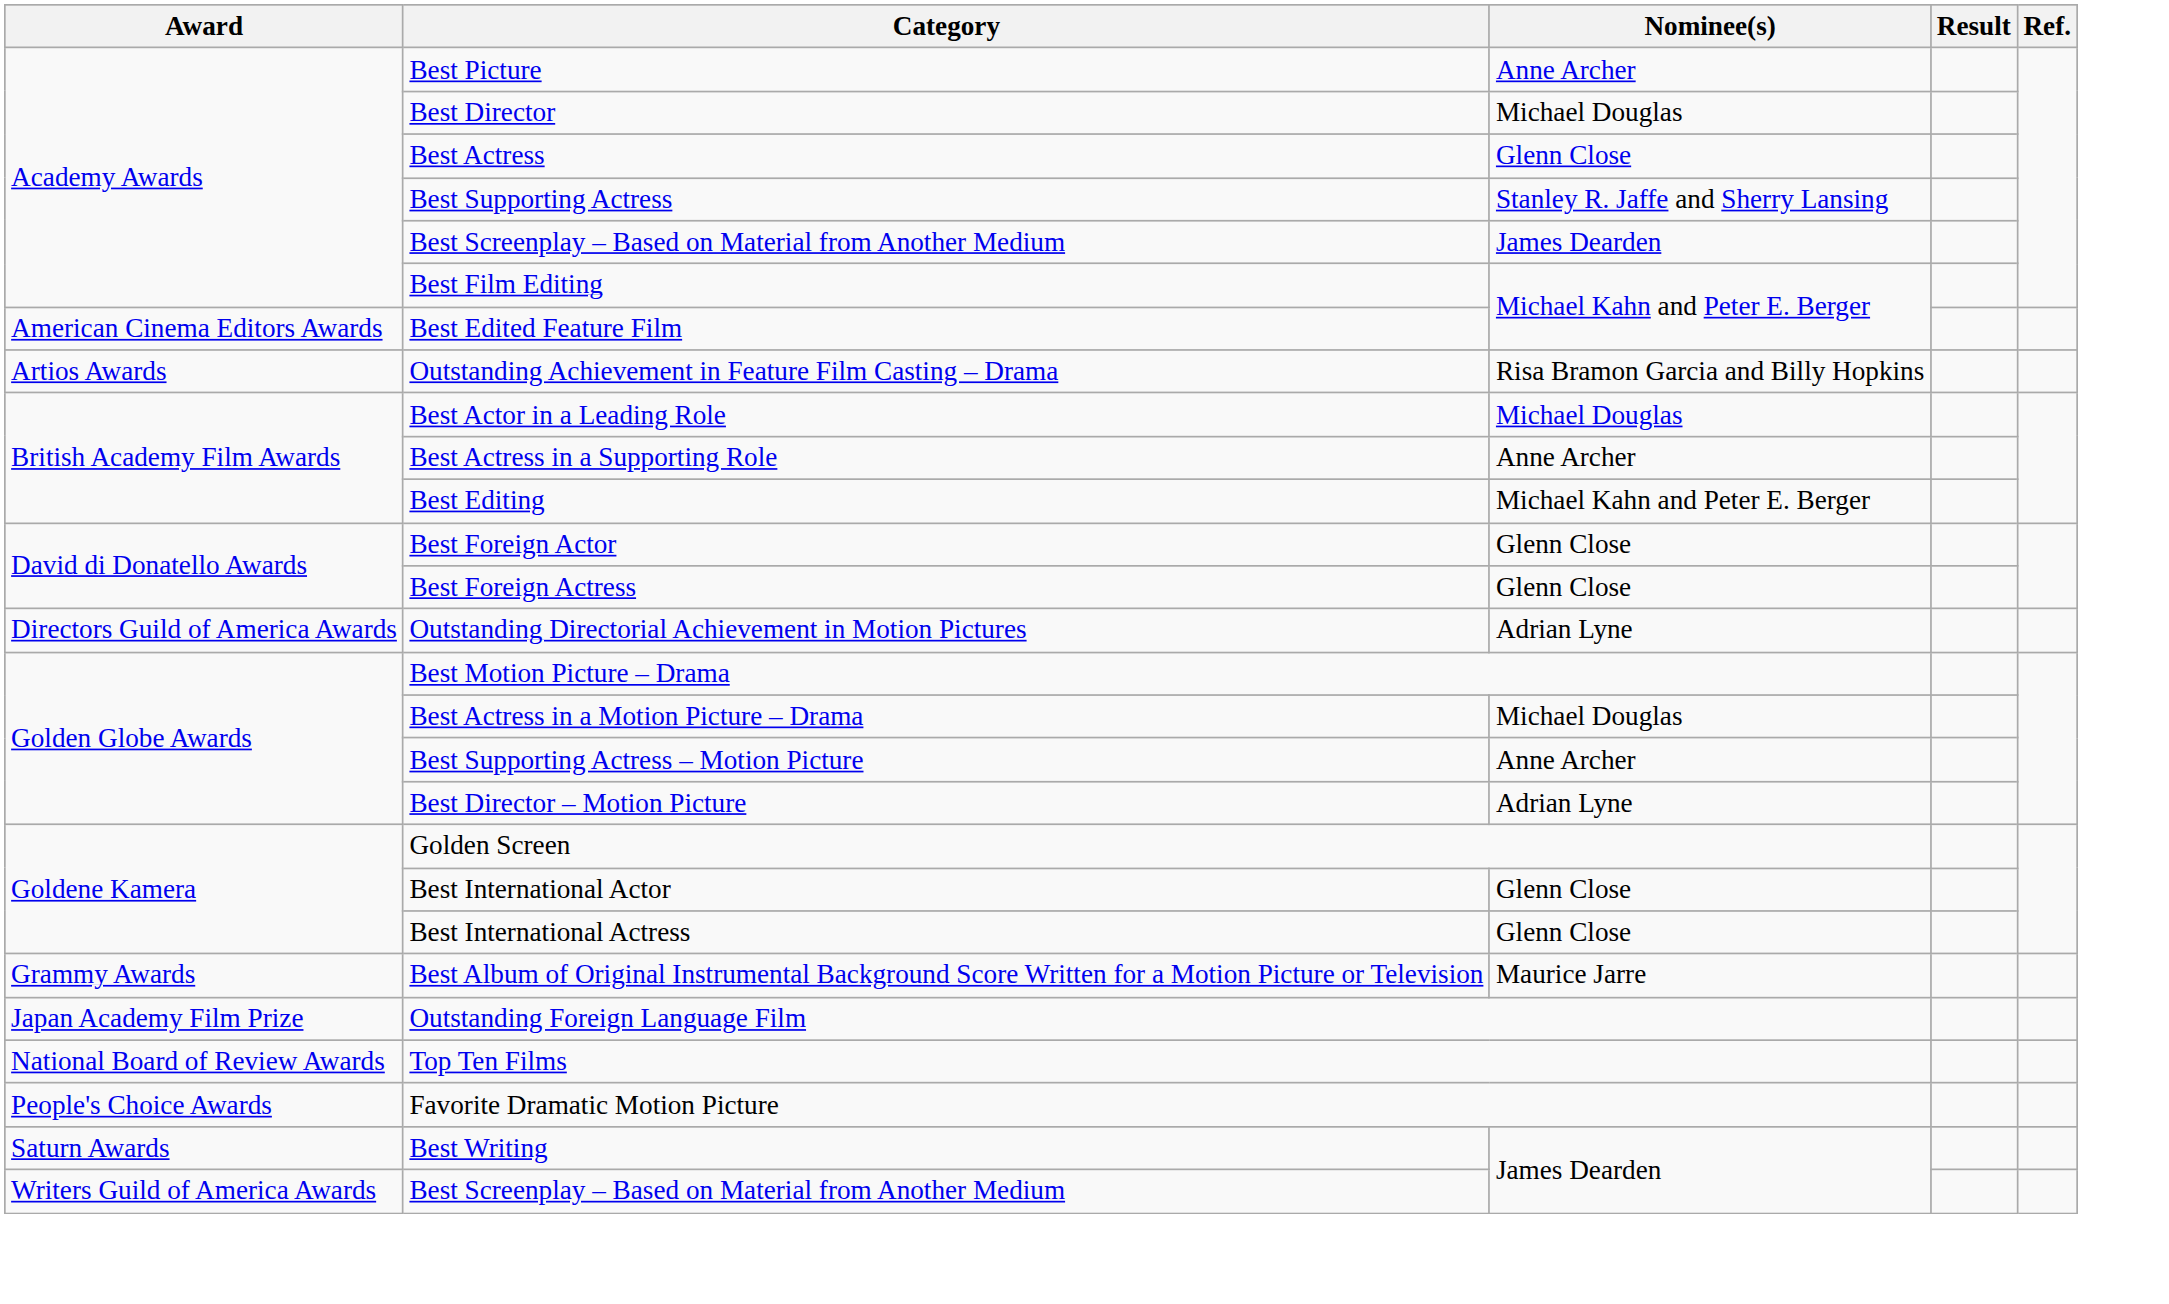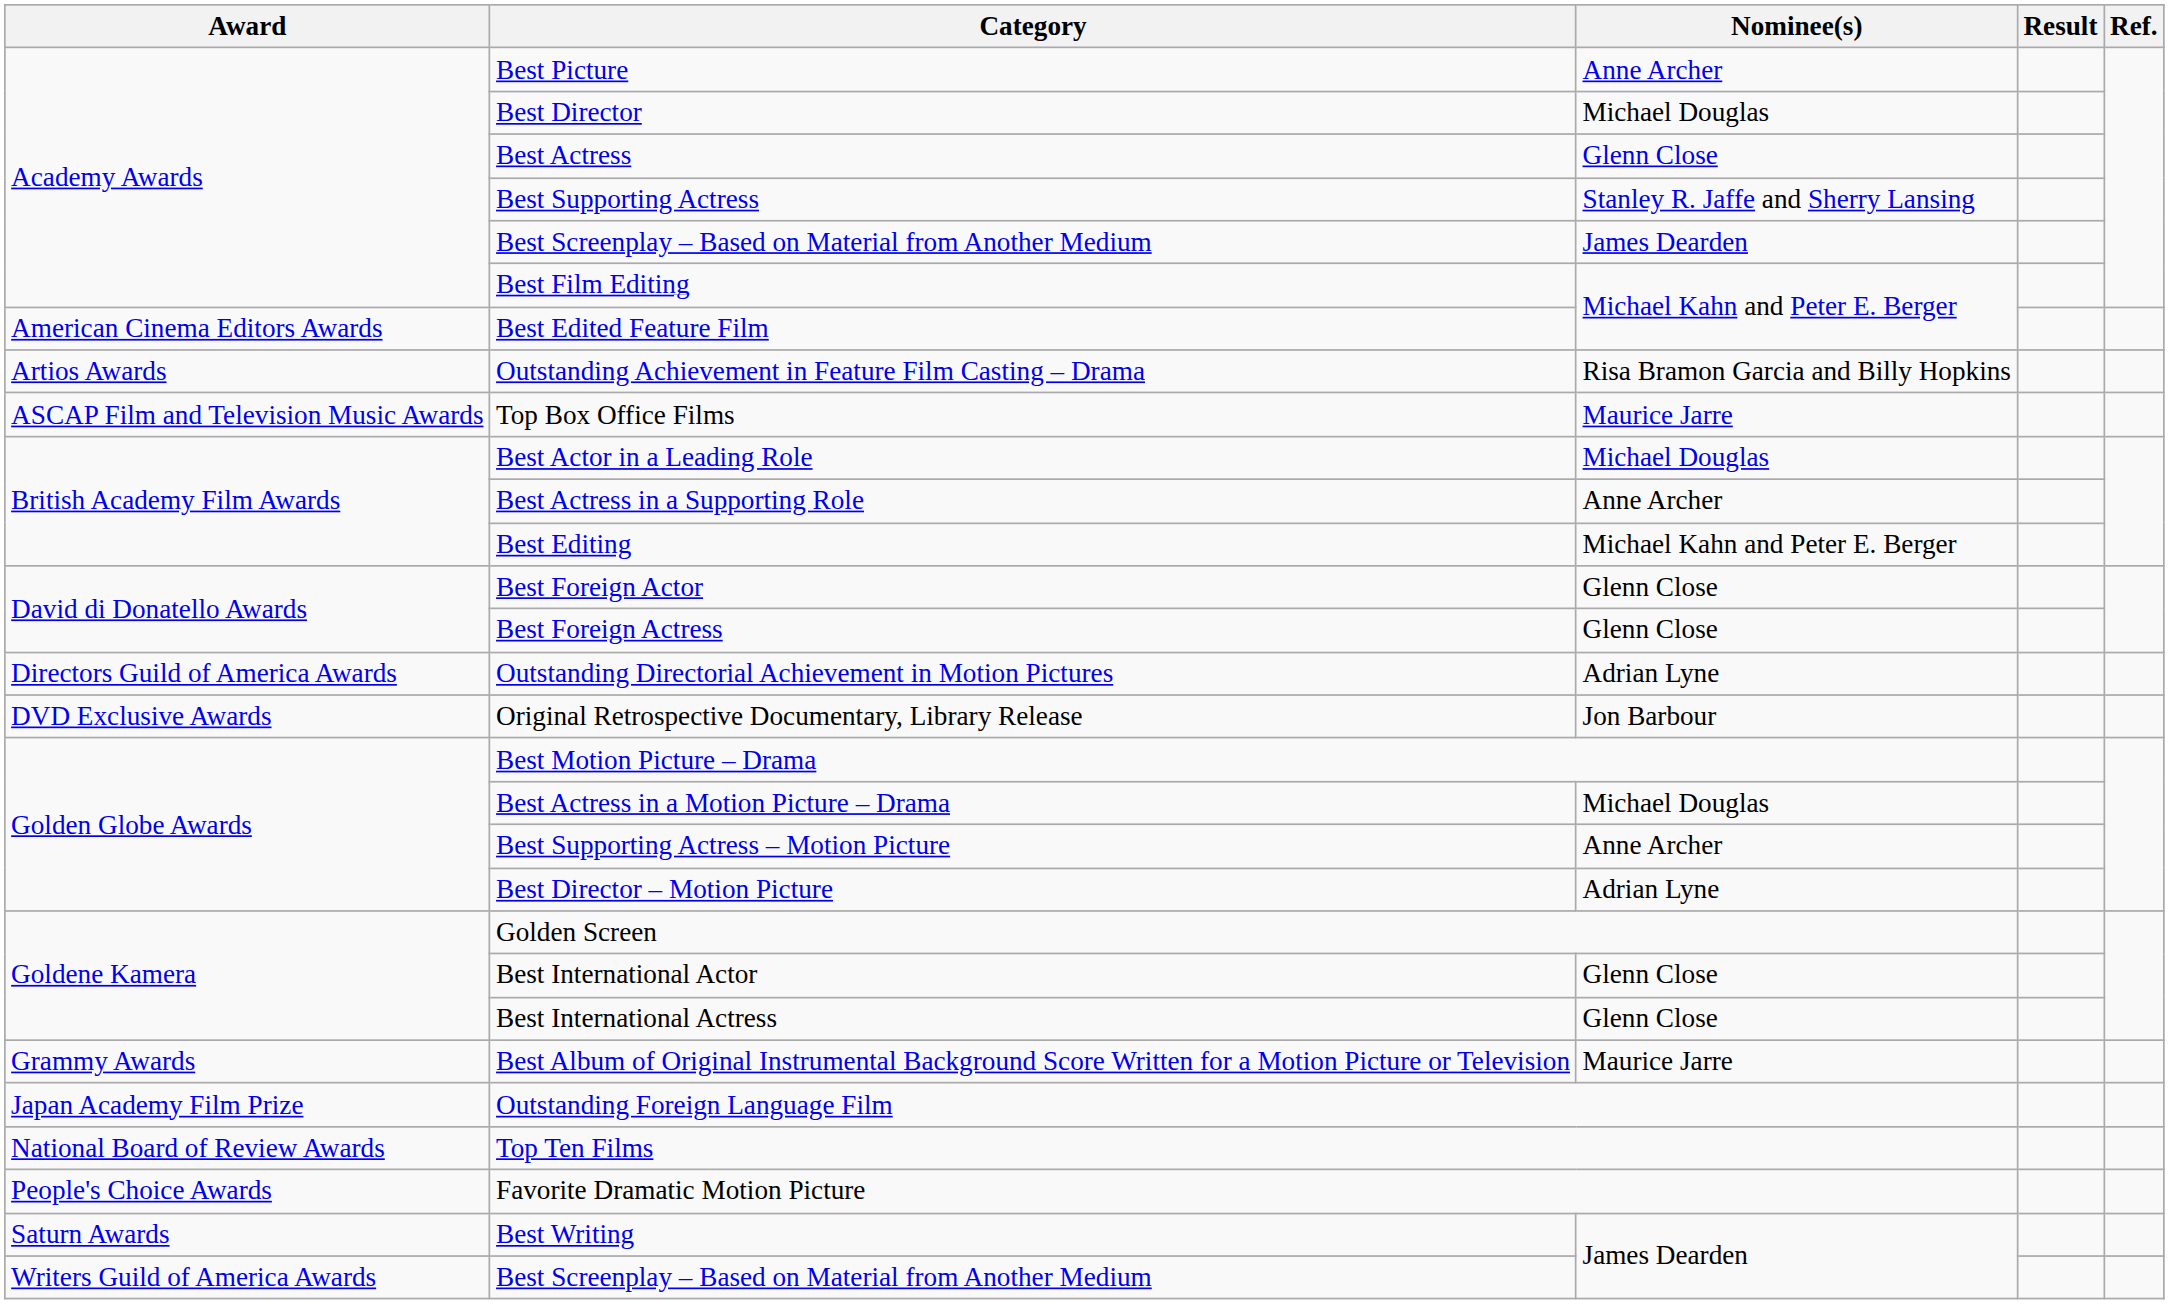+ row: ASCAP Film and Television Music Awards | Top Box Office Films | Maurice Jarre
+ row: DVD Exclusive Awards | Original Retrospective Documentary, Library Release | Jon Barbour
